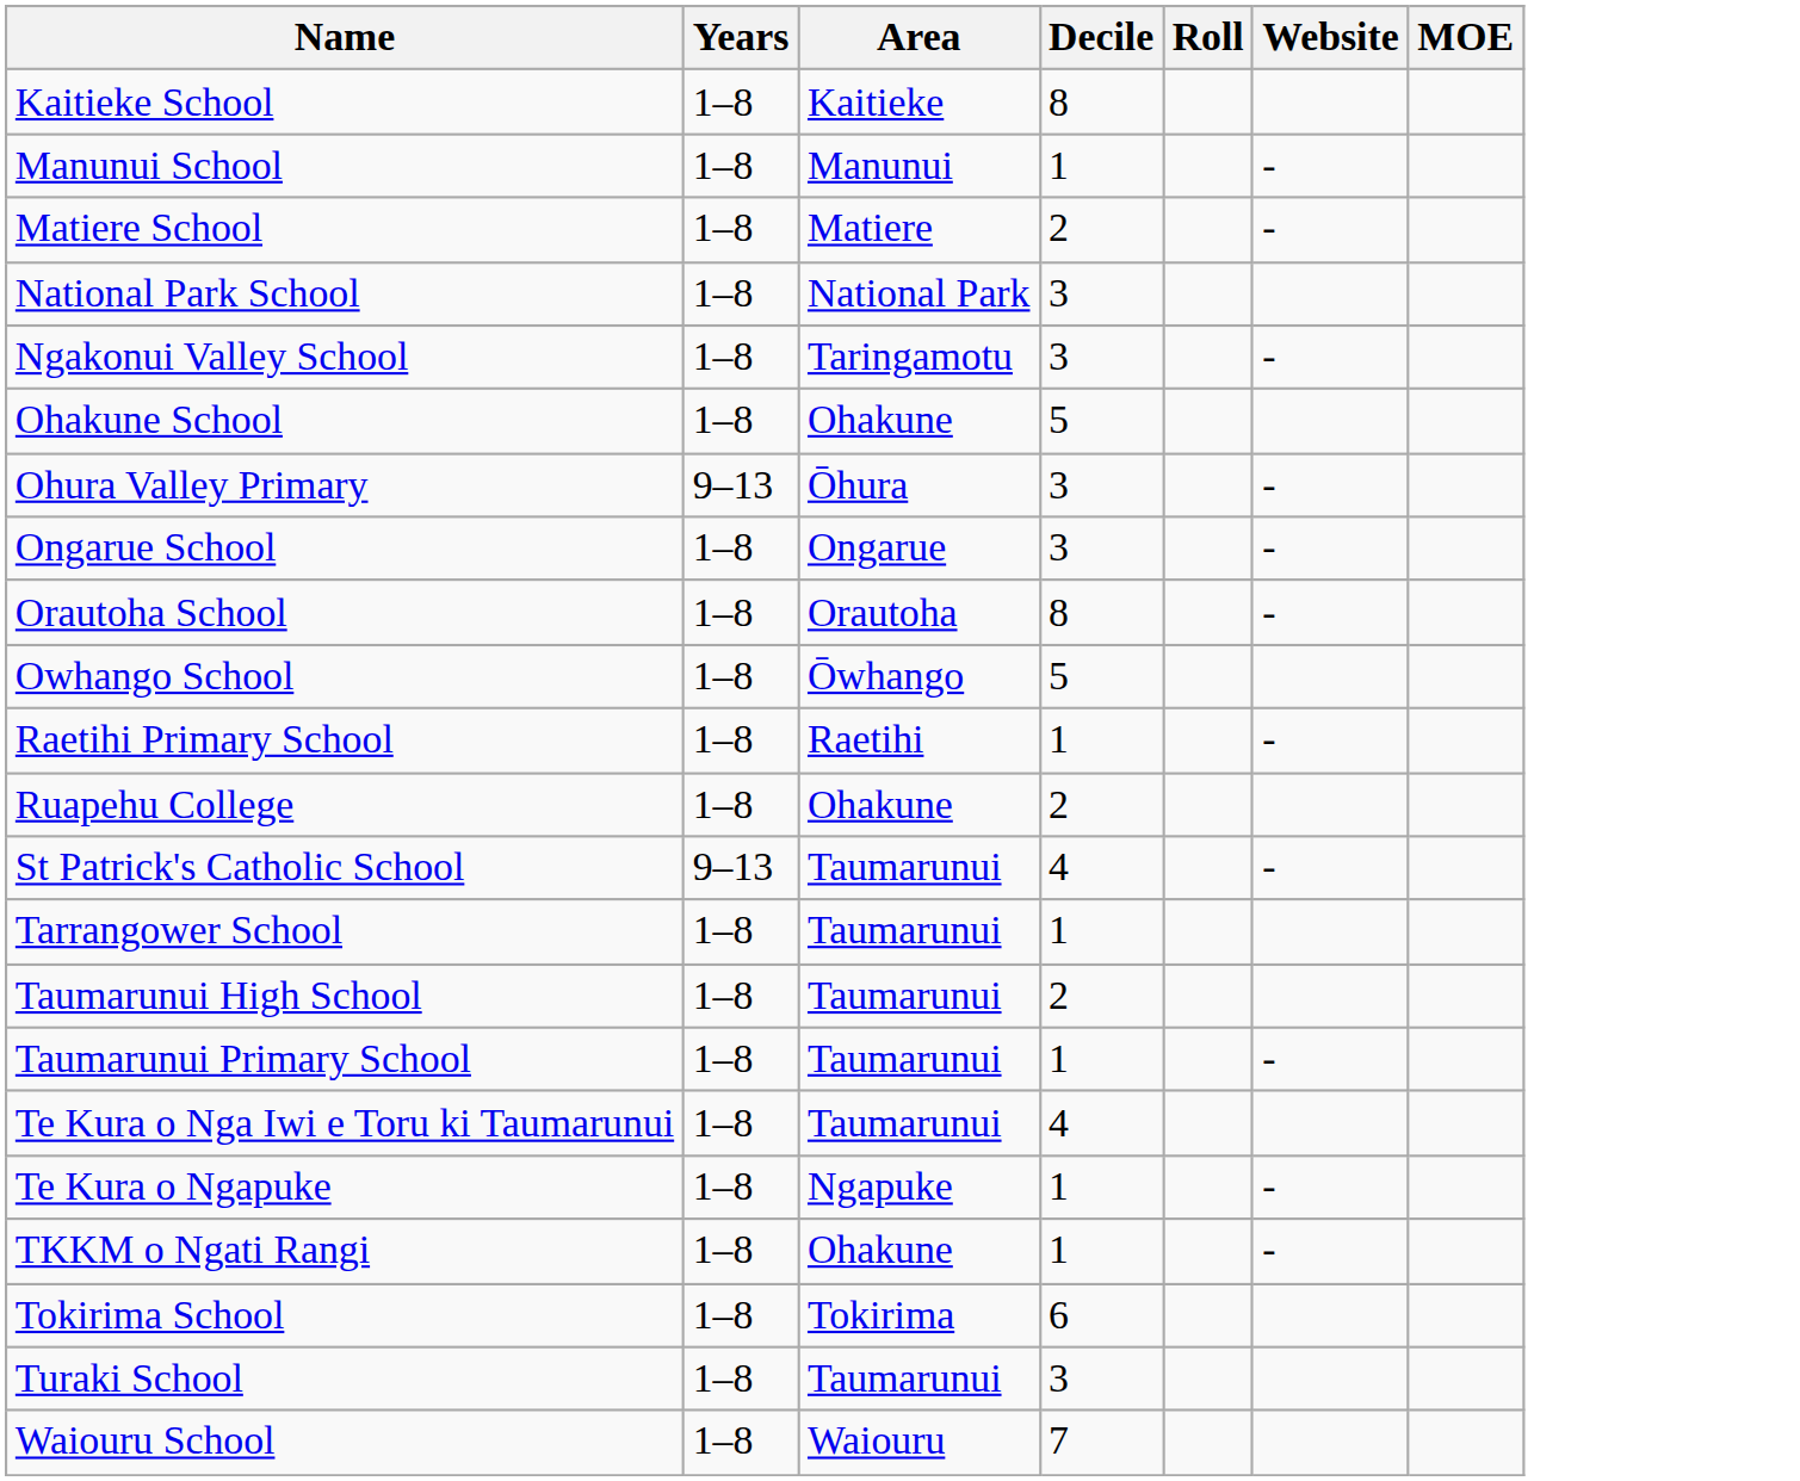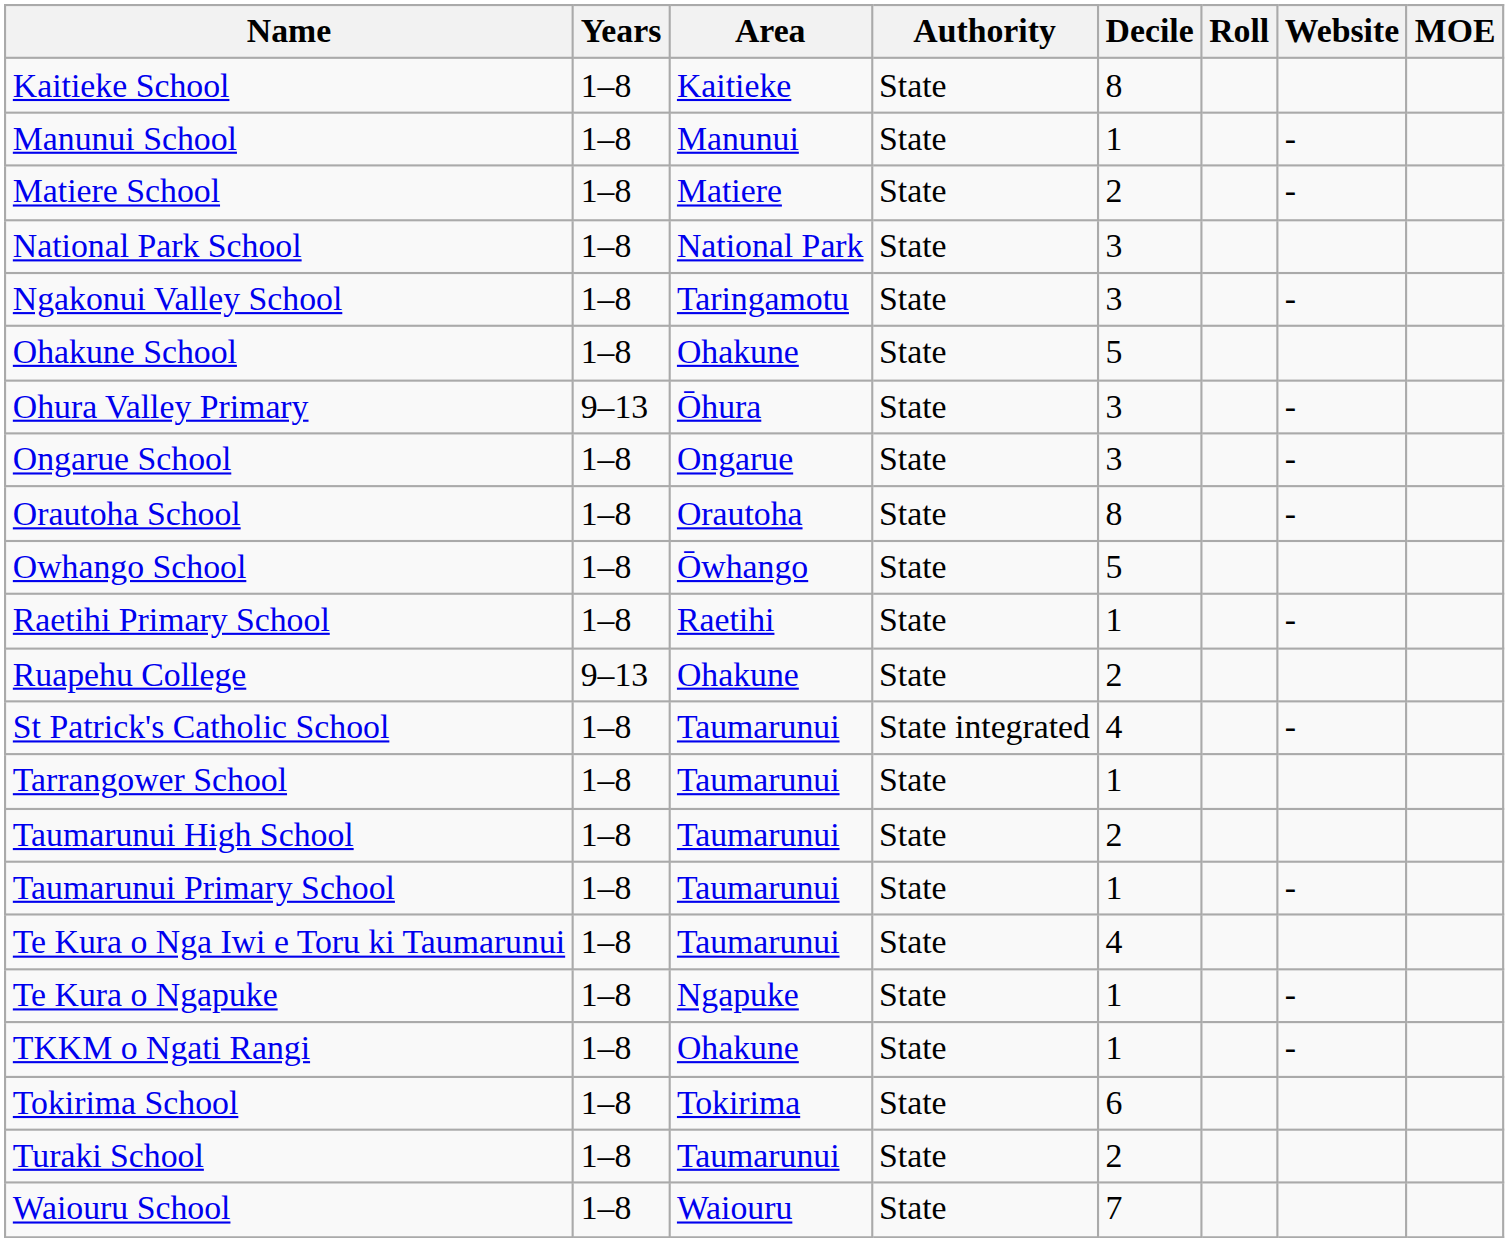+ column: Authority | State | State | State | State | State | State | State | State | State | State | State | State | State integrated | State | State | State | State | State | State | State | State | State
Ruapehu College | Years: 1–8 -> 9–13
St Patrick's Catholic School | Years: 9–13 -> 1–8
Turaki School | Decile: 3 -> 2
